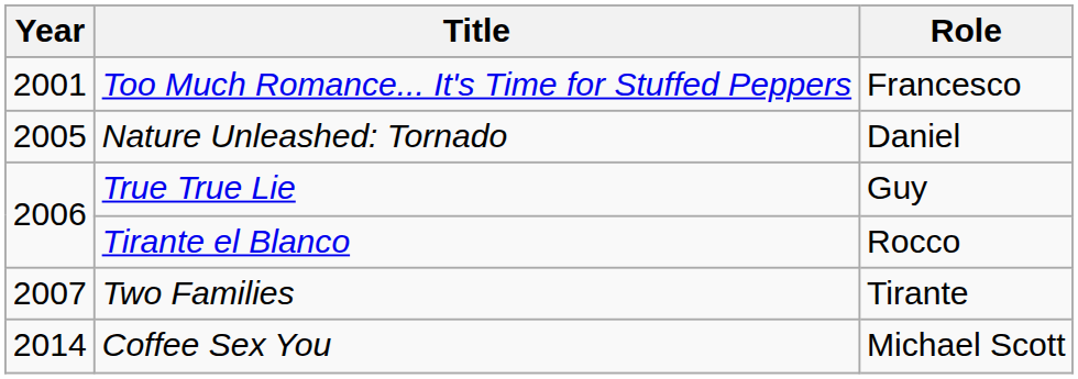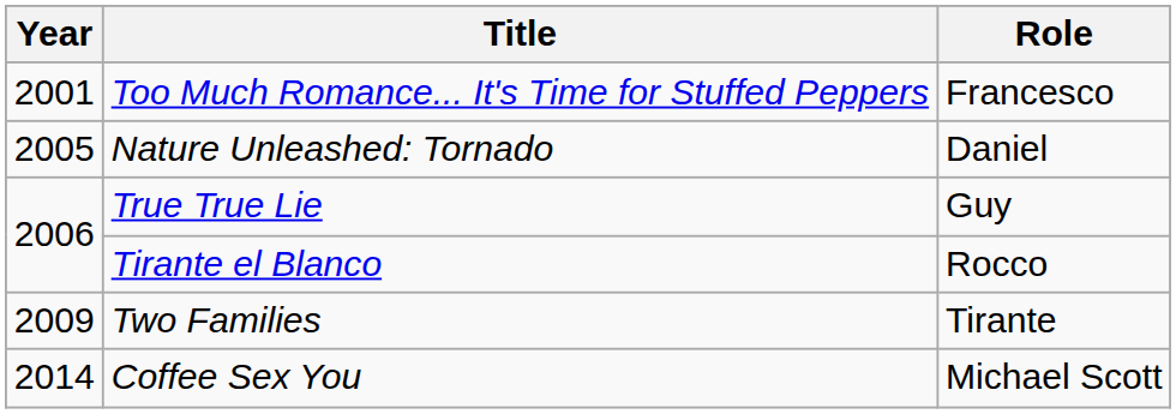Two Families | Year: 2007 -> 2009
